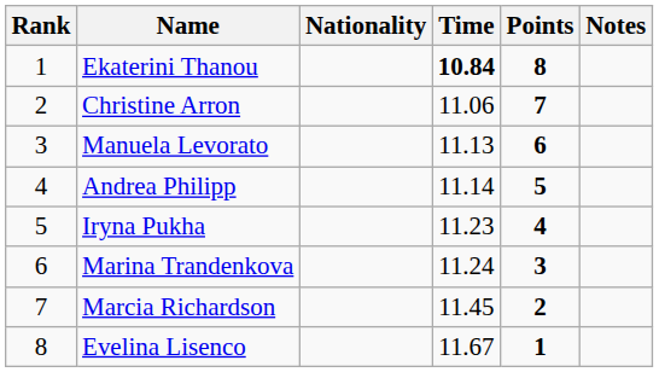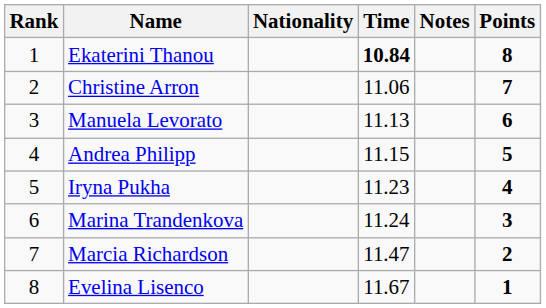columns swapped: Notes <-> Points
Andrea Philipp | Time: 11.14 -> 11.15
Marcia Richardson | Time: 11.45 -> 11.47
